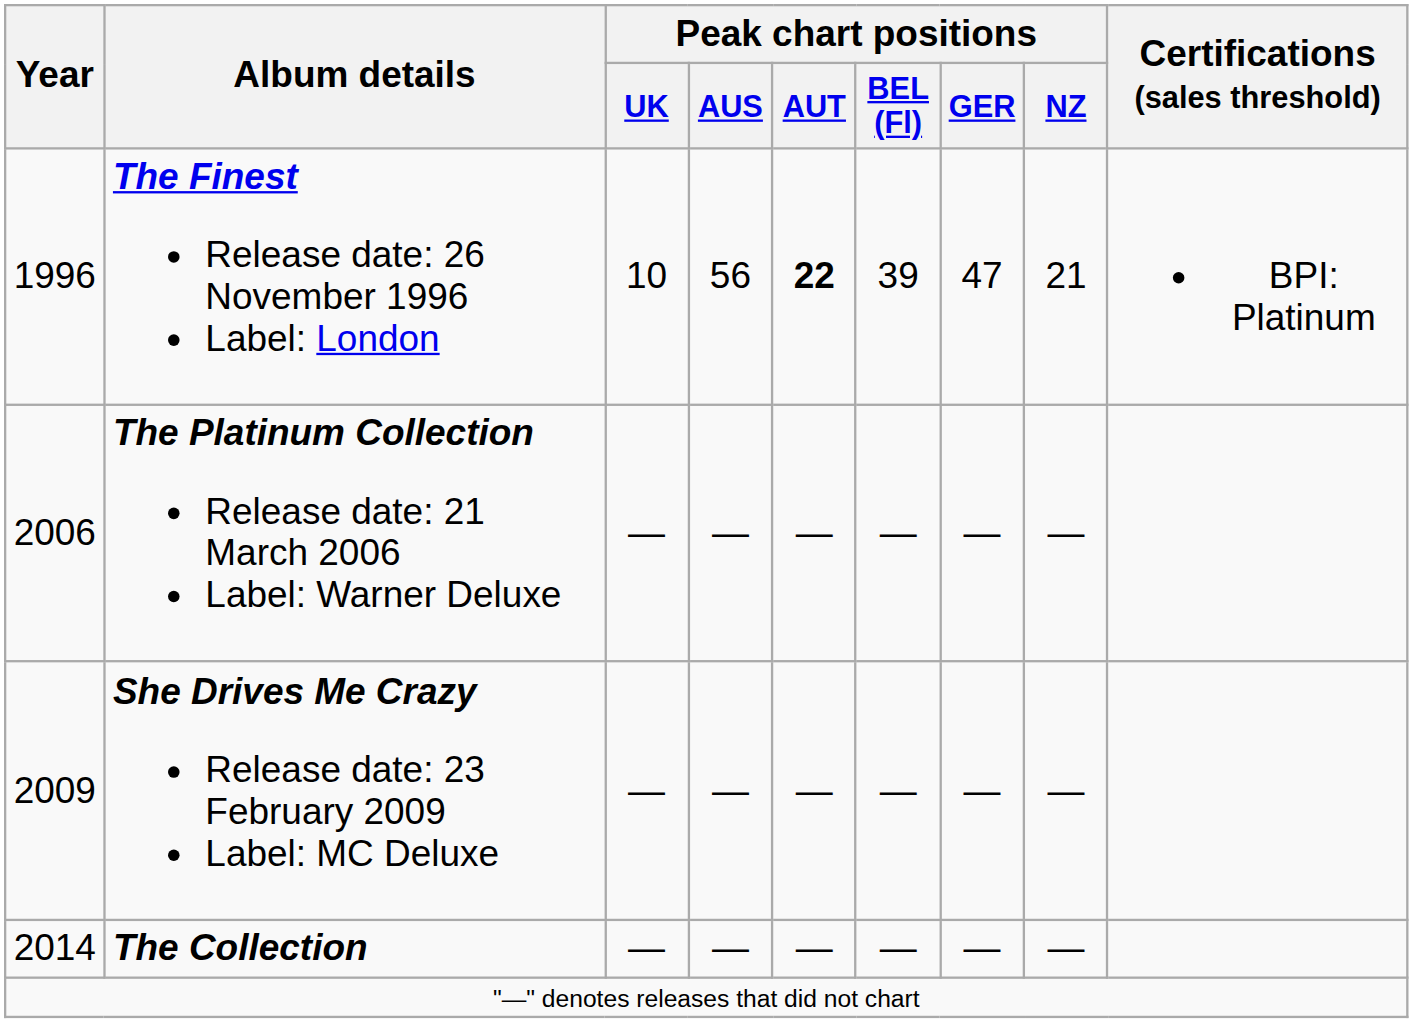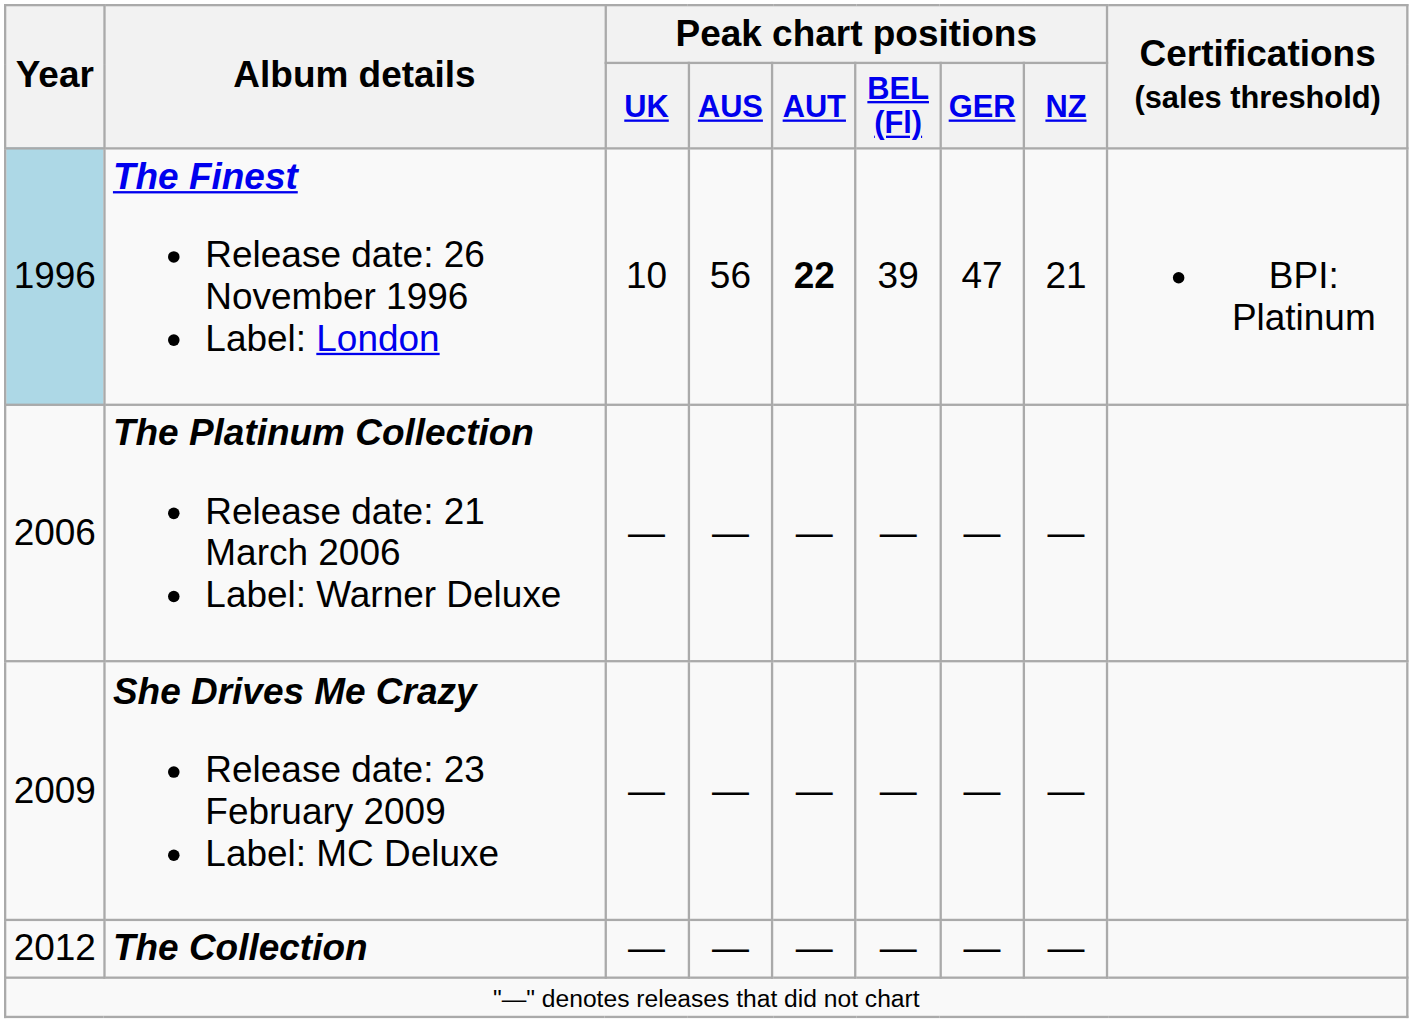The Finest Release date: 26 November 1996 Label: London | Year: no background -> lightblue background
The Collection | Year: 2014 -> 2012
